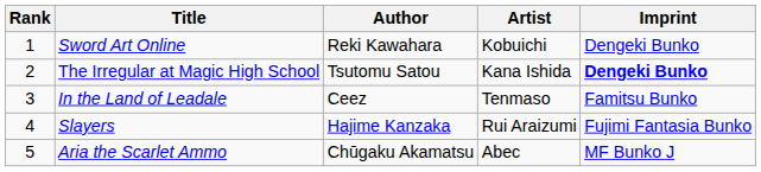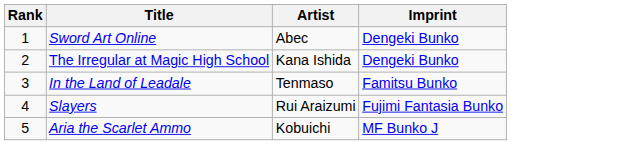- column: Author | Reki Kawahara | Tsutomu Satou | Ceez | Hajime Kanzaka | Chūgaku Akamatsu
Sword Art Online | Artist: Kobuichi -> Abec
The Irregular at Magic High School | Imprint: bold -> normal
Aria the Scarlet Ammo | Artist: Abec -> Kobuichi
